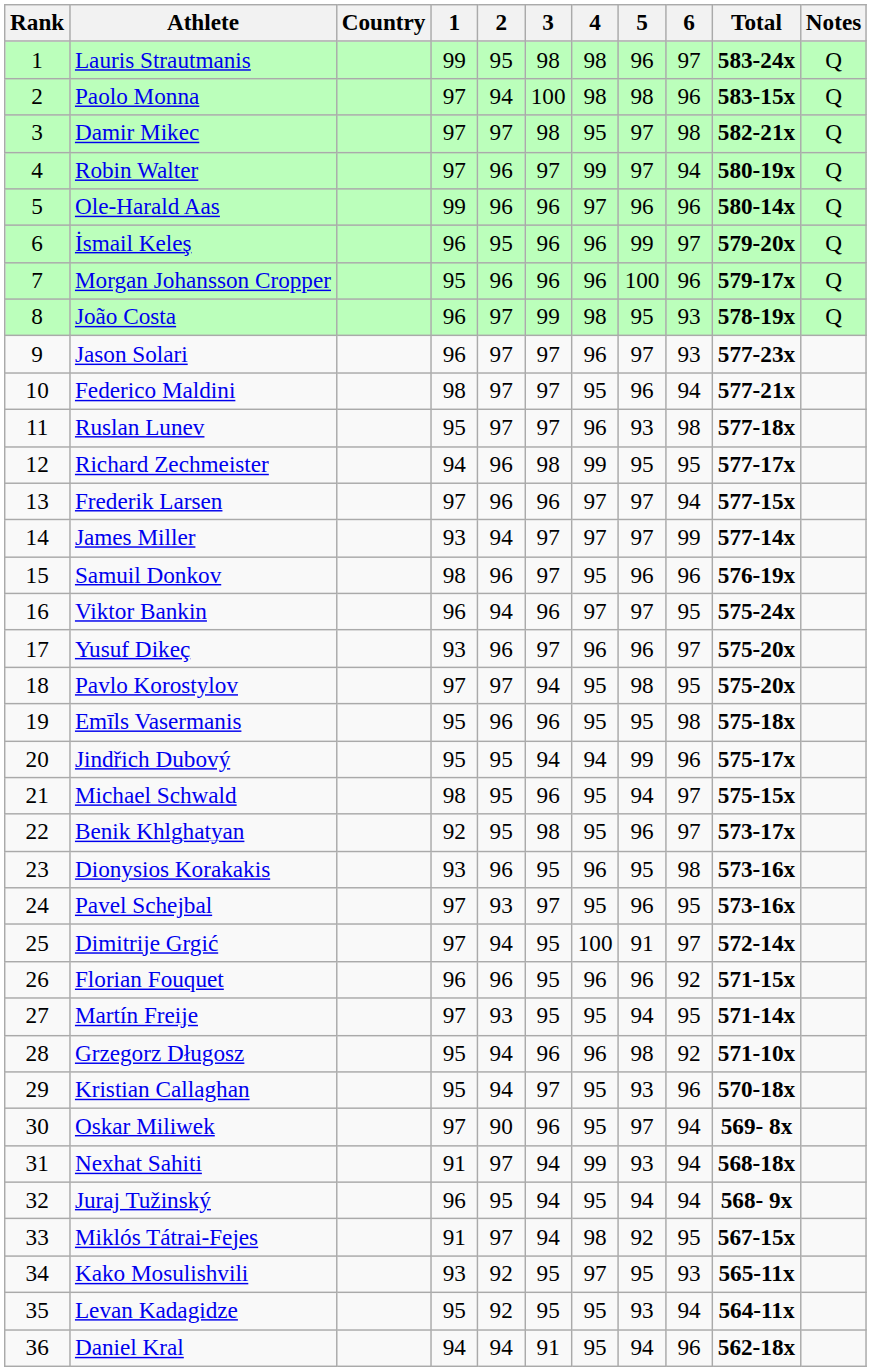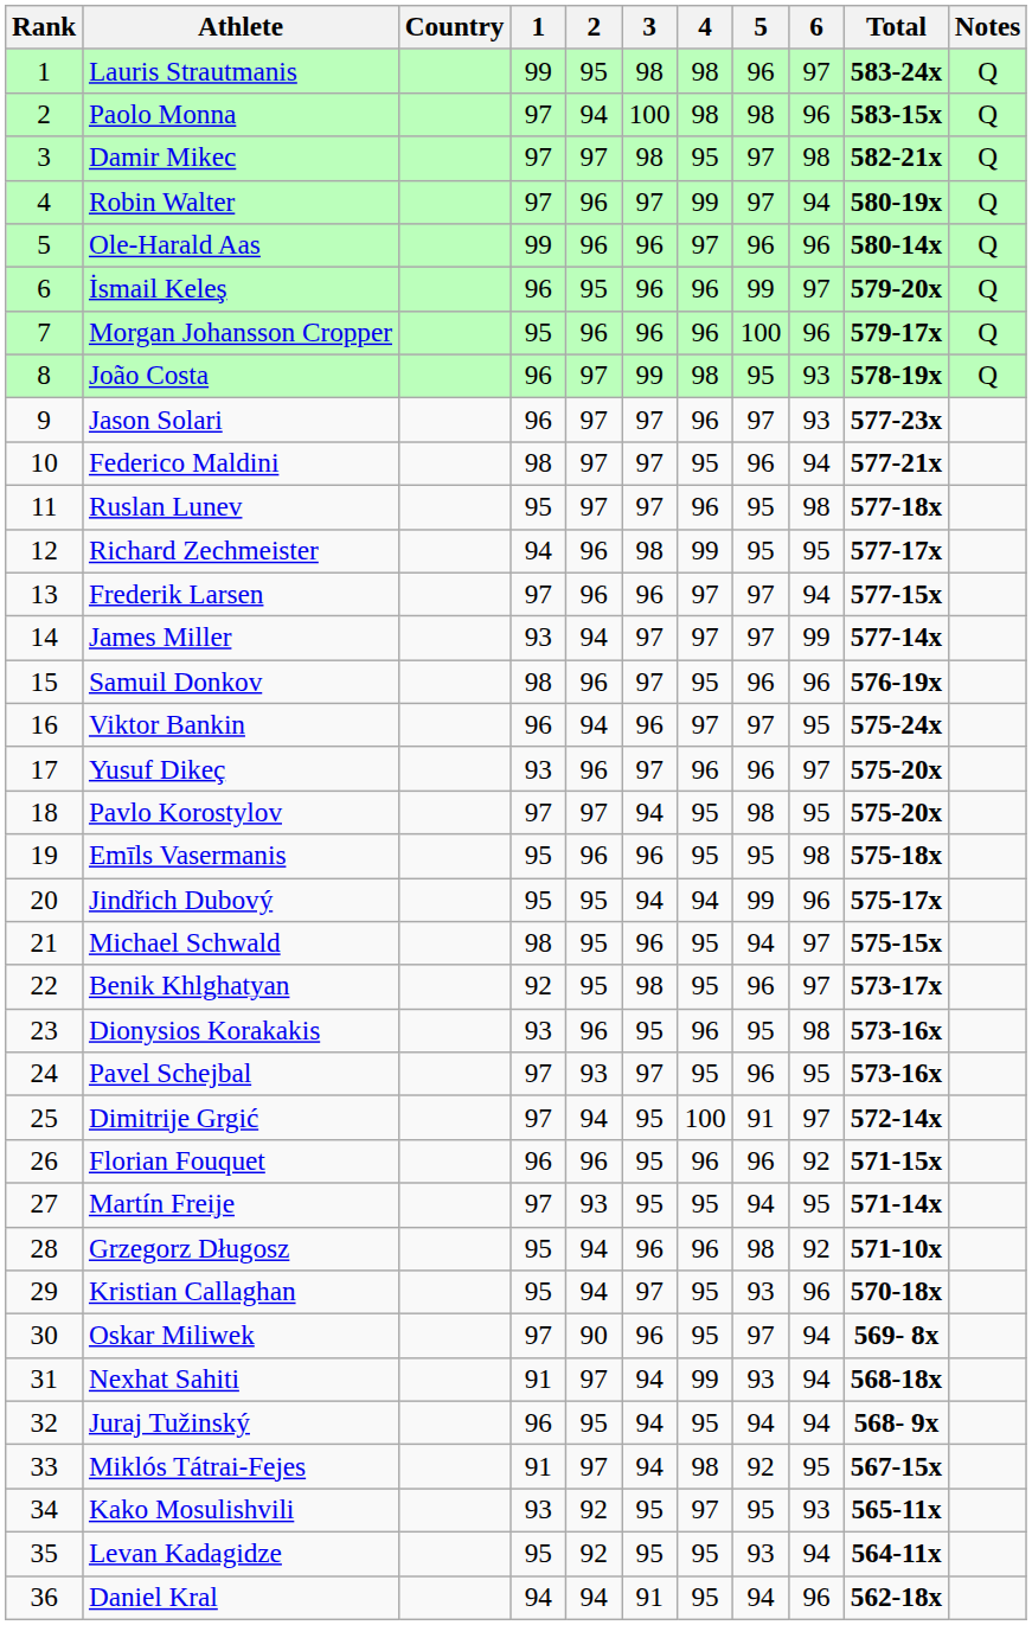Ruslan Lunev | 5: 93 -> 95
